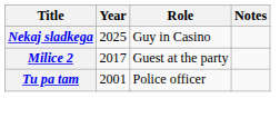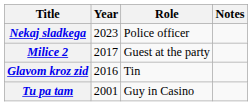Nekaj sladkega | Year: 2025 -> 2023
Nekaj sladkega | Role: Guy in Casino -> Police officer
+ row: Glavom kroz zid | 2016 | Tin
Tu pa tam | Role: Police officer -> Guy in Casino
